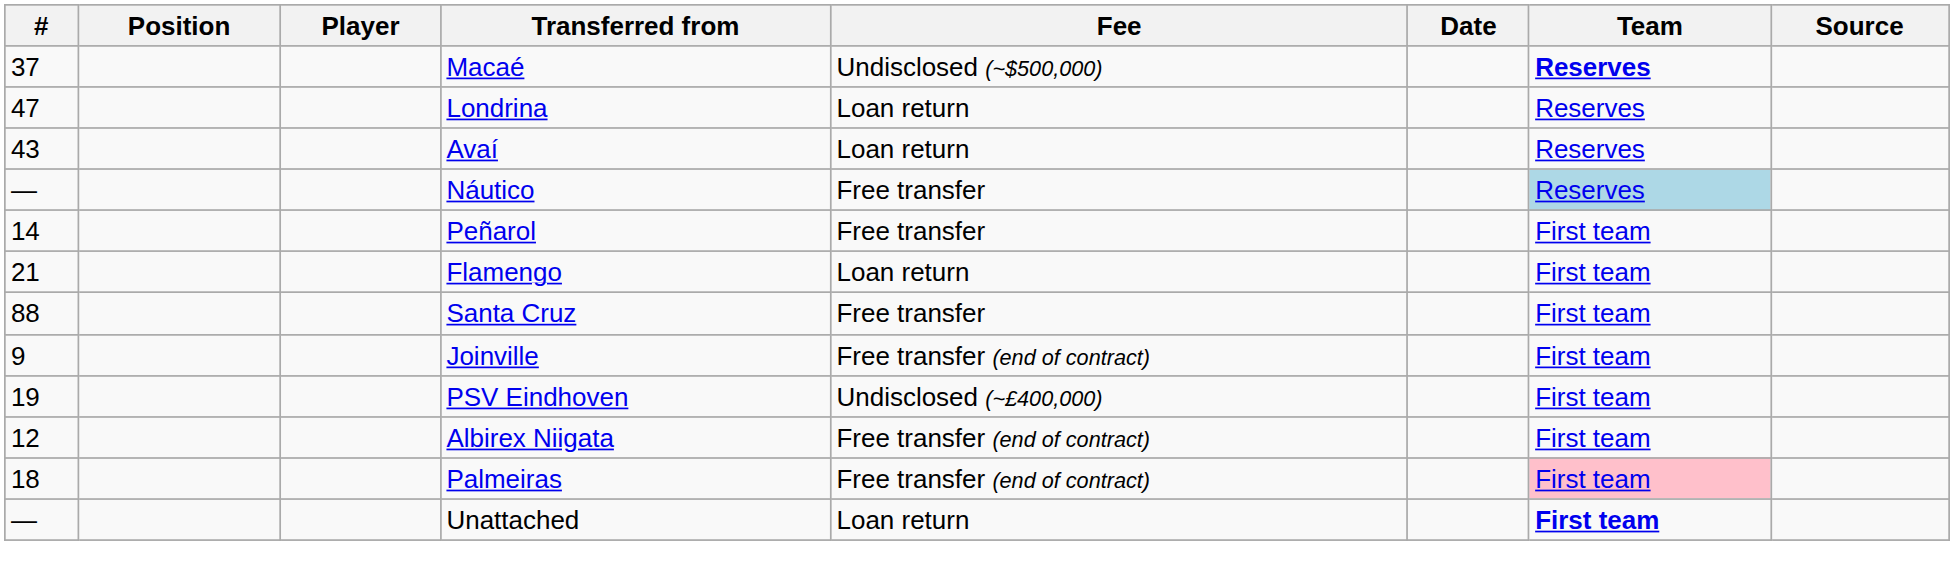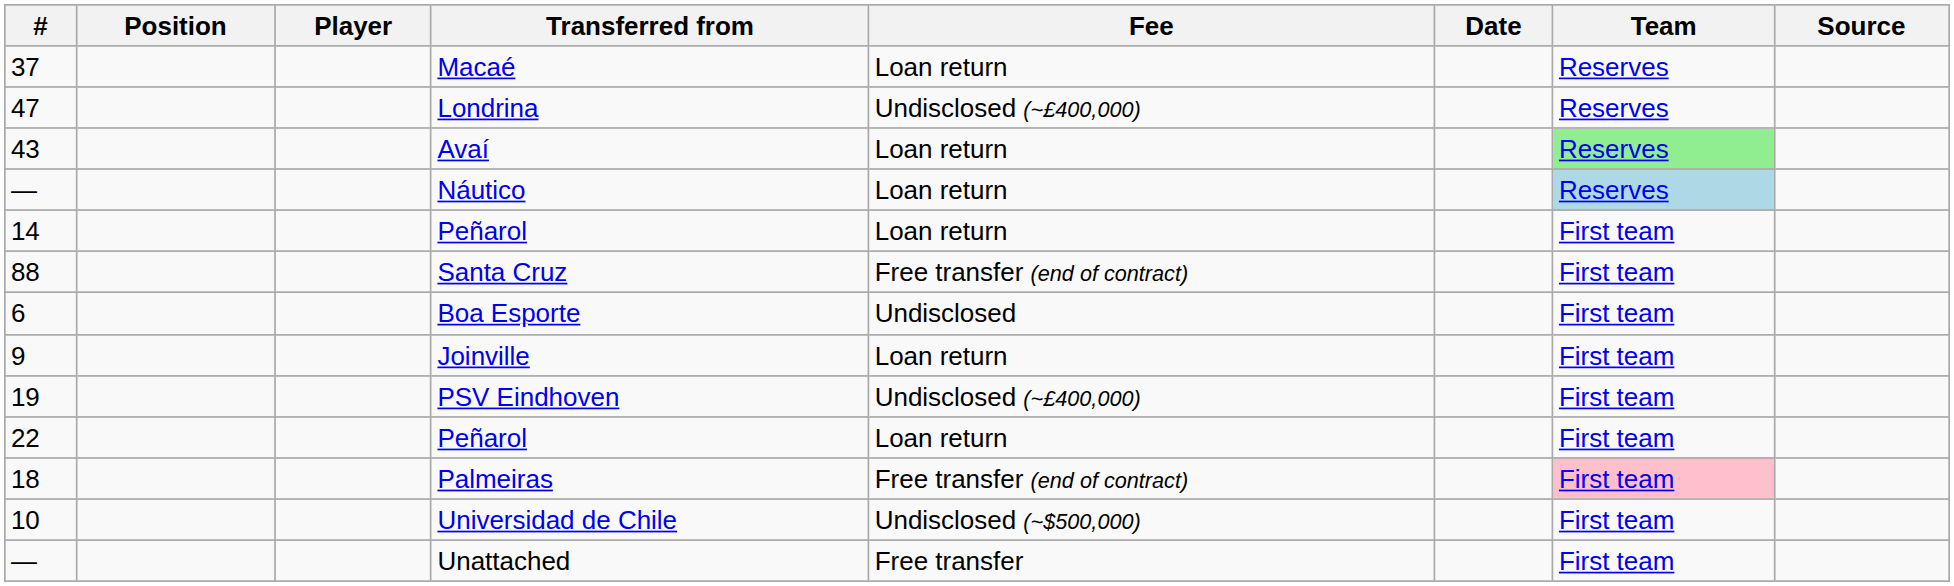Macaé | Fee: Undisclosed (~$500,000) -> Loan return
Macaé | Team: bold -> normal
Londrina | Fee: Loan return -> Undisclosed (~£400,000)
Avaí | Team: no background -> lightgreen background
Náutico | Fee: Free transfer -> Loan return
14 / Peñarol | Fee: Free transfer -> Loan return
- row: 21 | Flamengo | Loan return | First team
Santa Cruz | Fee: Free transfer -> Free transfer (end of contract)
+ row: 6 | Boa Esporte | Undisclosed | First team
Joinville | Fee: Free transfer (end of contract) -> Loan return
- row: 12 | Albirex Niigata | Free transfer (end of contract) | First team
+ row: 22 | Peñarol | Loan return | First team
+ row: 10 | Universidad de Chile | Undisclosed (~$500,000) | First team
Unattached | Fee: Loan return -> Free transfer
Unattached | Team: bold -> normal
